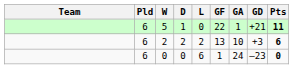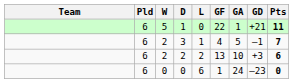+ row: 6 | 2 | 3 | 1 | 4 | 5 | –1 | 7
